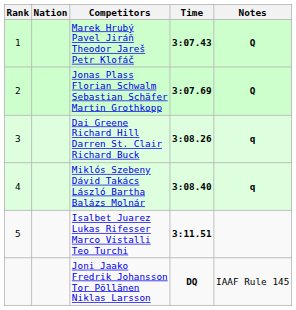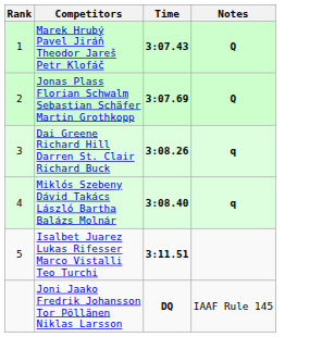- column: Nation
